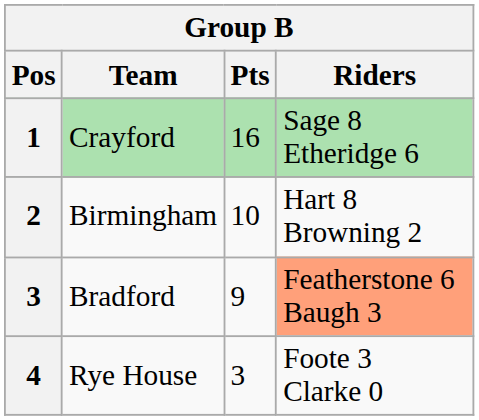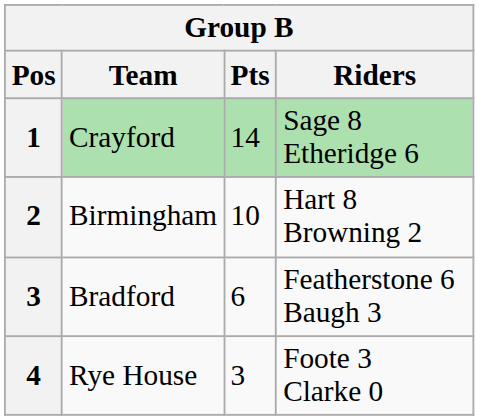Crayford | Pts: 16 -> 14
Bradford | Pts: 9 -> 6
Bradford | Riders: lightsalmon background -> no background
